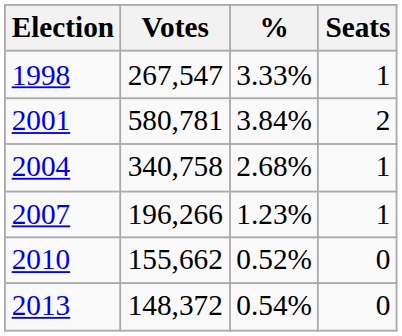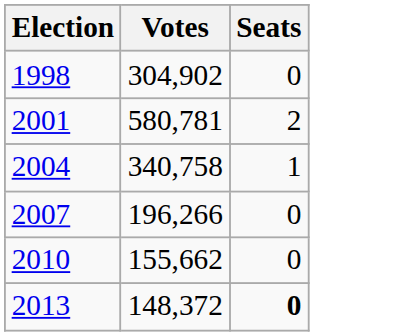- column: % | 3.33% | 3.84% | 2.68% | 1.23% | 0.52% | 0.54%
1998 | Votes: 267,547 -> 304,902
1998 | Seats: 1 -> 0
2007 | Seats: 1 -> 0
2013 | Seats: normal -> bold
